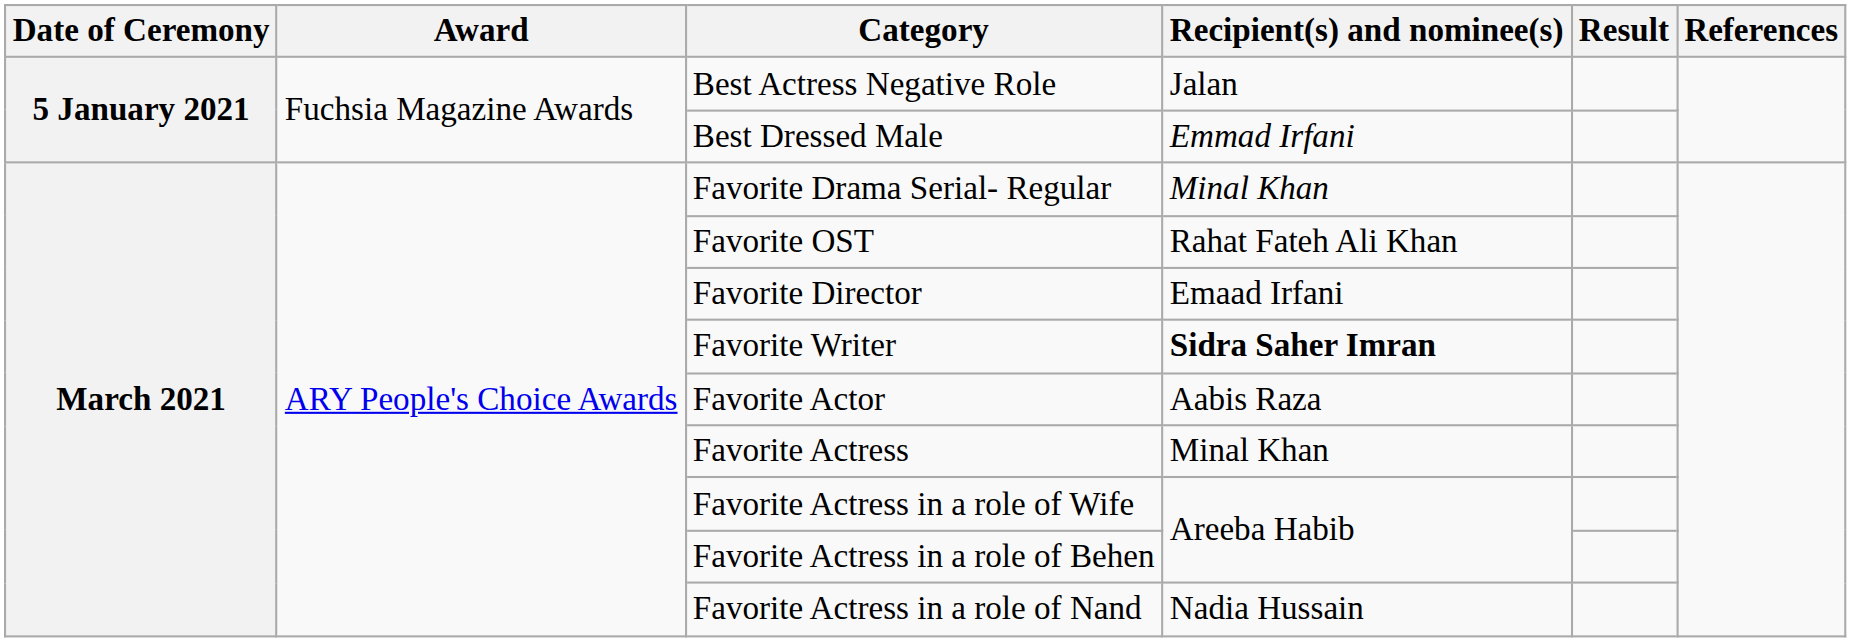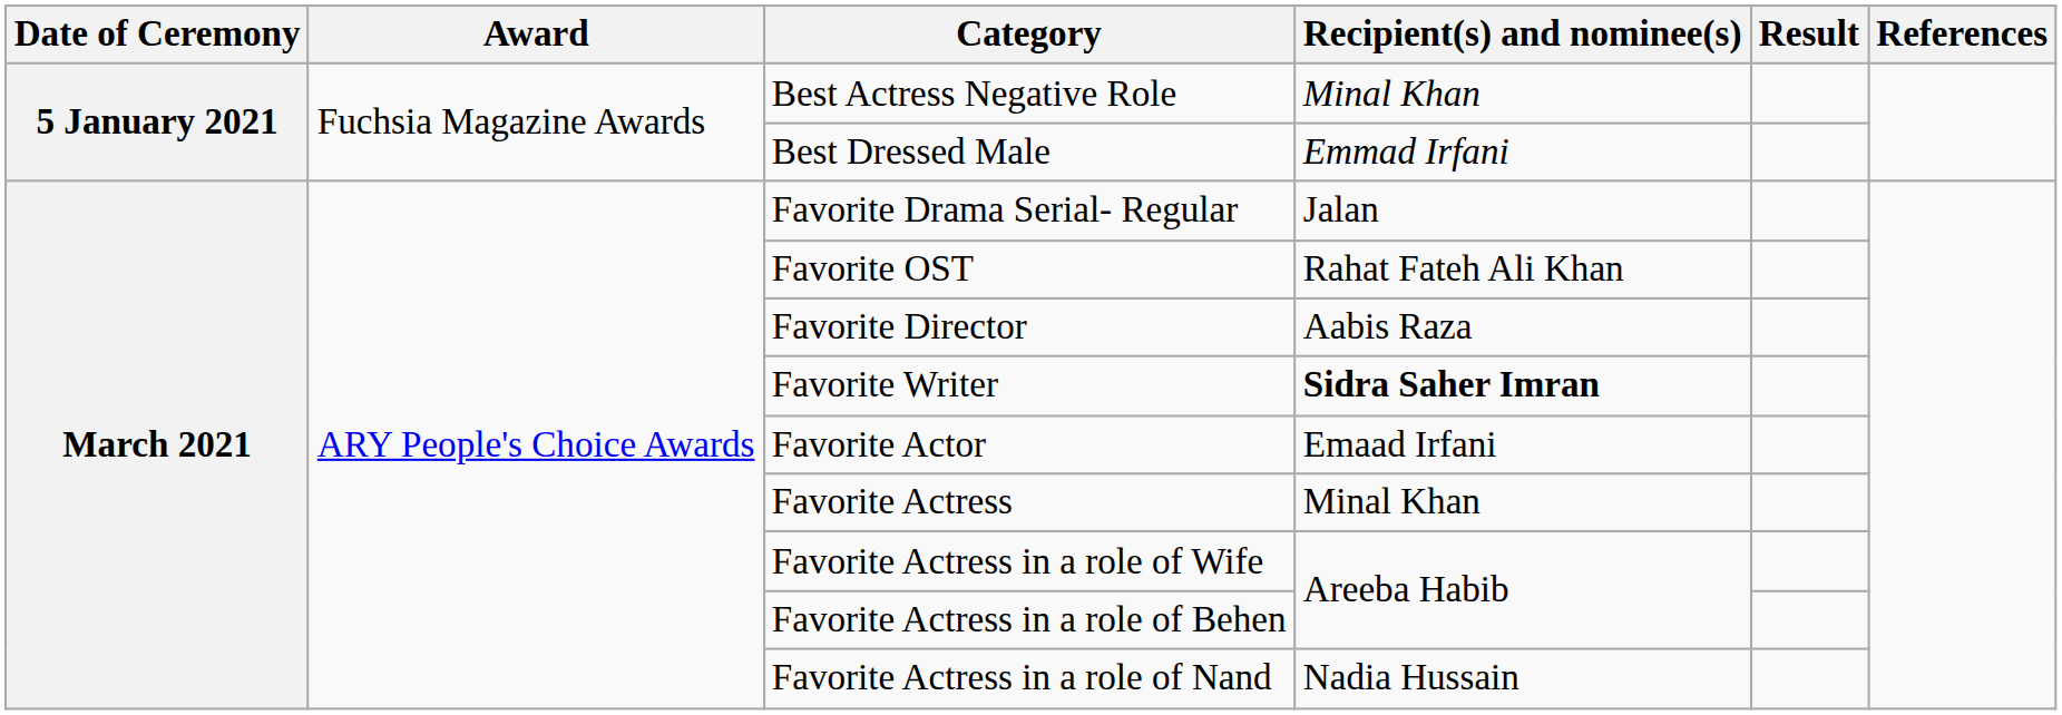Best Actress Negative Role | Recipient(s) and nominee(s): Jalan -> Minal Khan
Favorite Drama Serial- Regular | Recipient(s) and nominee(s): Minal Khan -> Jalan
Favorite Director | Recipient(s) and nominee(s): Emaad Irfani -> Aabis Raza
Favorite Actor | Recipient(s) and nominee(s): Aabis Raza -> Emaad Irfani
